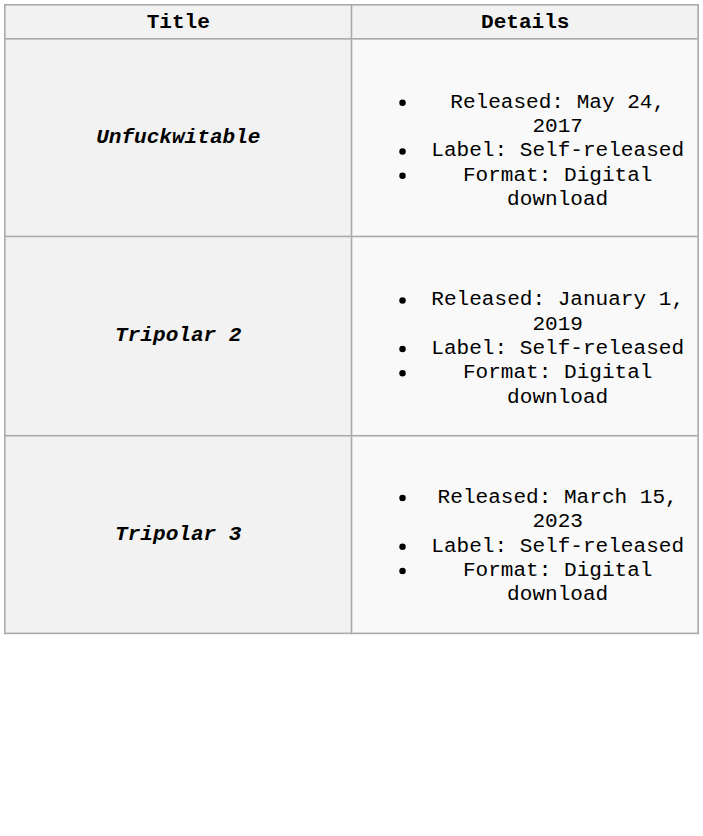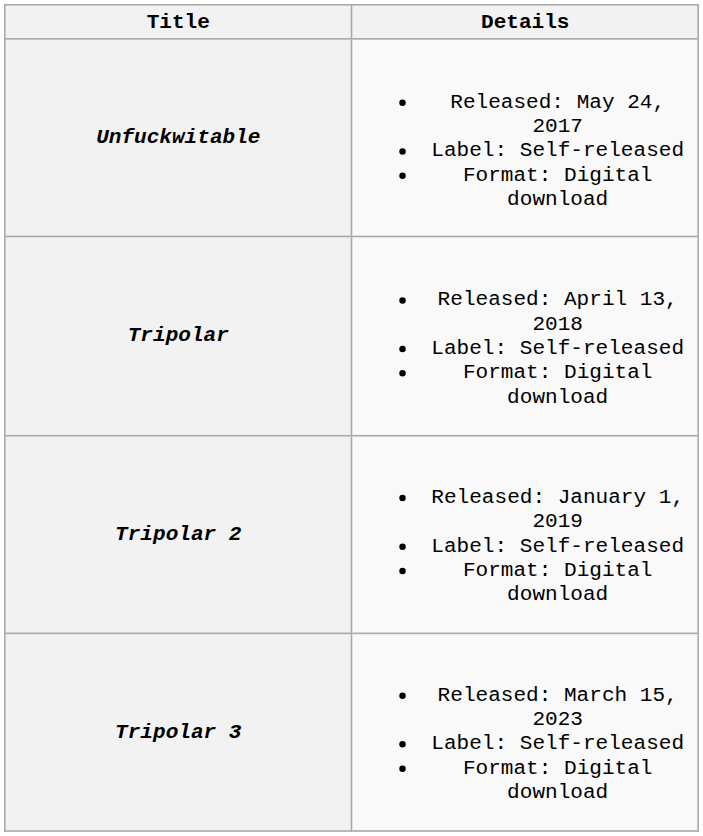+ row: Tripolar | Released: April 13, 2018 Label: Self-released Format: Digital download
